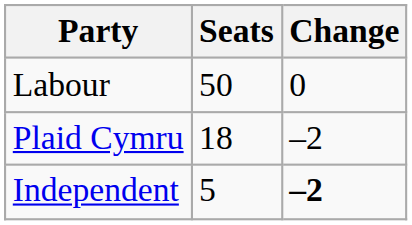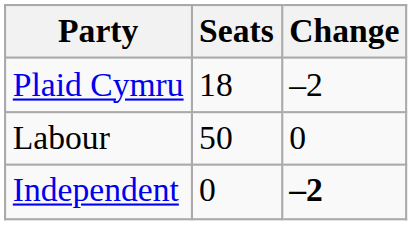rows swapped: Labour <-> Plaid Cymru
Independent | Seats: 5 -> 0
